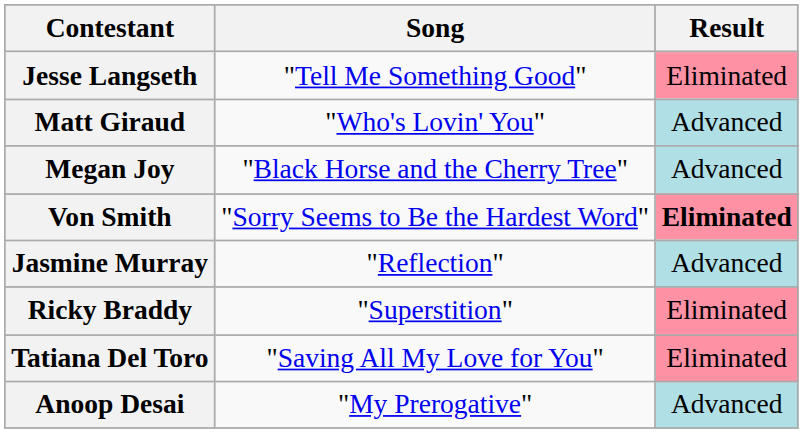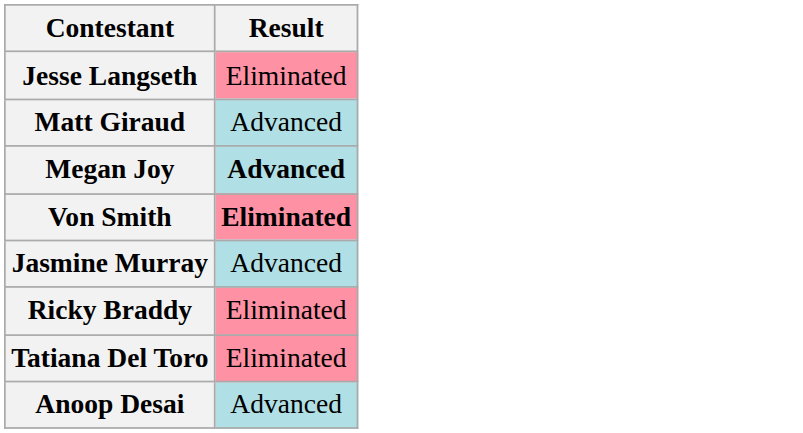- column: Song | "Tell Me Something Good" | "Who's Lovin' You" | "Black Horse and the Cherry Tree" | "Sorry Seems to Be the Hardest Word" | "Reflection" | "Superstition" | "Saving All My Love for You" | "My Prerogative"
Megan Joy | Result: normal -> bold
